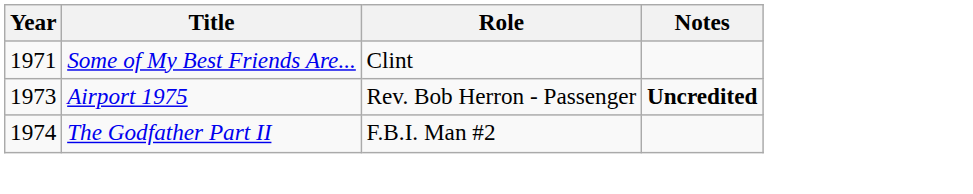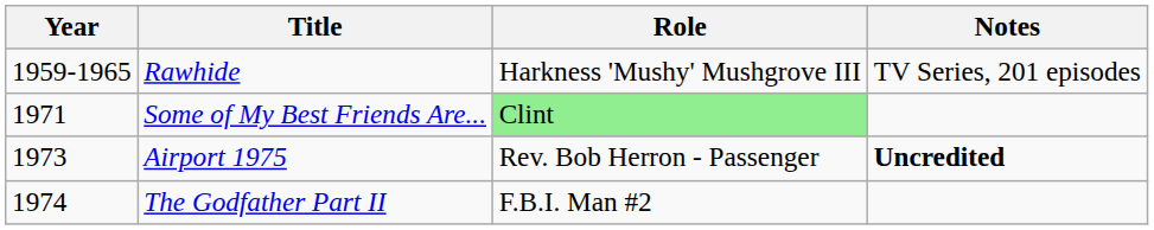+ row: 1959-1965 | Rawhide | Harkness 'Mushy' Mushgrove III | TV Series, 201 episodes
Some of My Best Friends Are... | Role: no background -> lightgreen background
